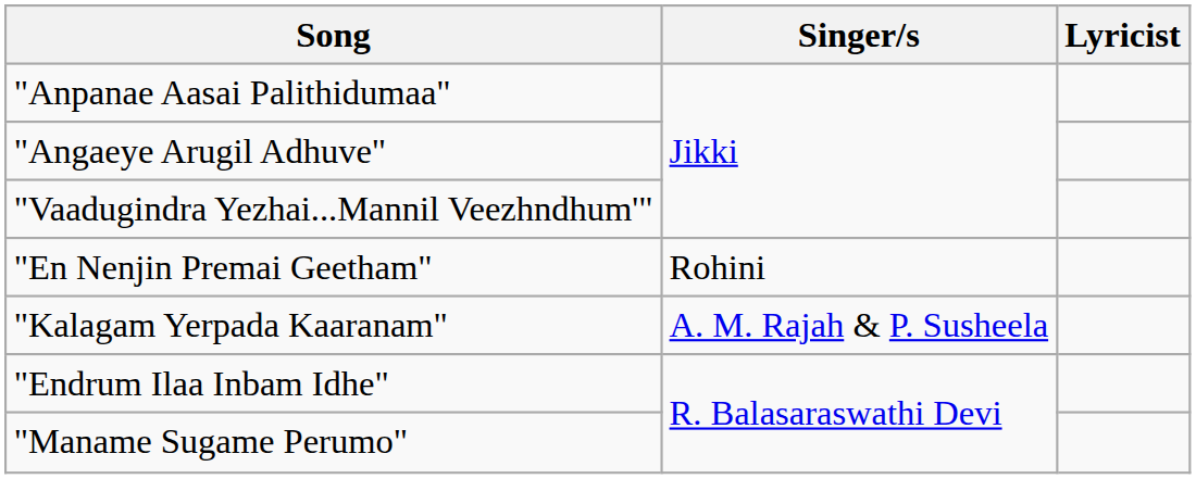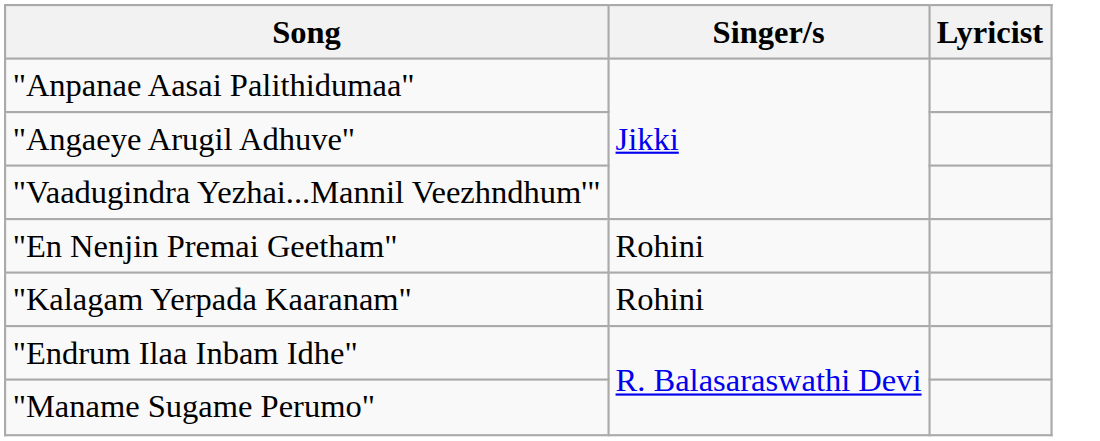"Kalagam Yerpada Kaaranam" | Singer/s: A. M. Rajah & P. Susheela -> Rohini
